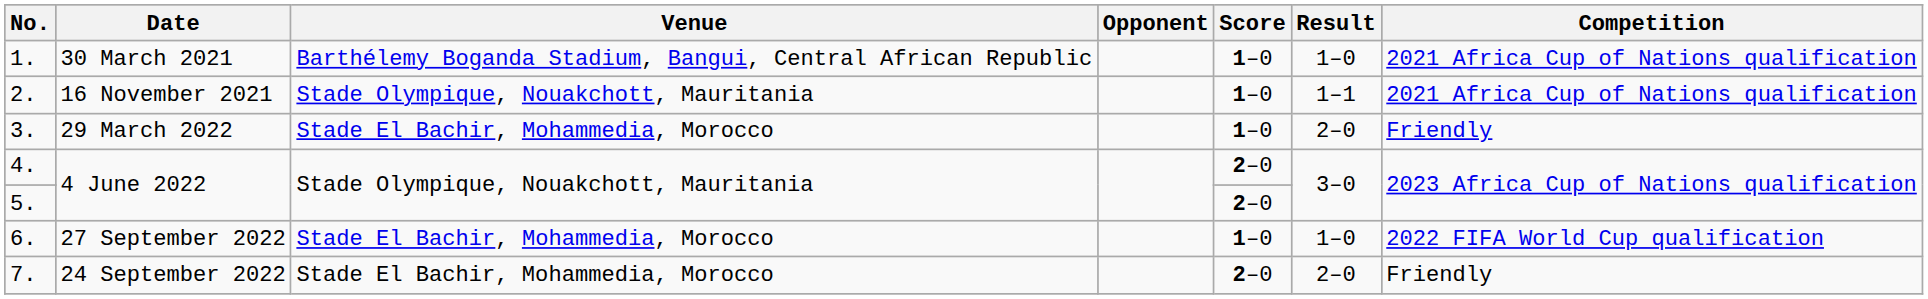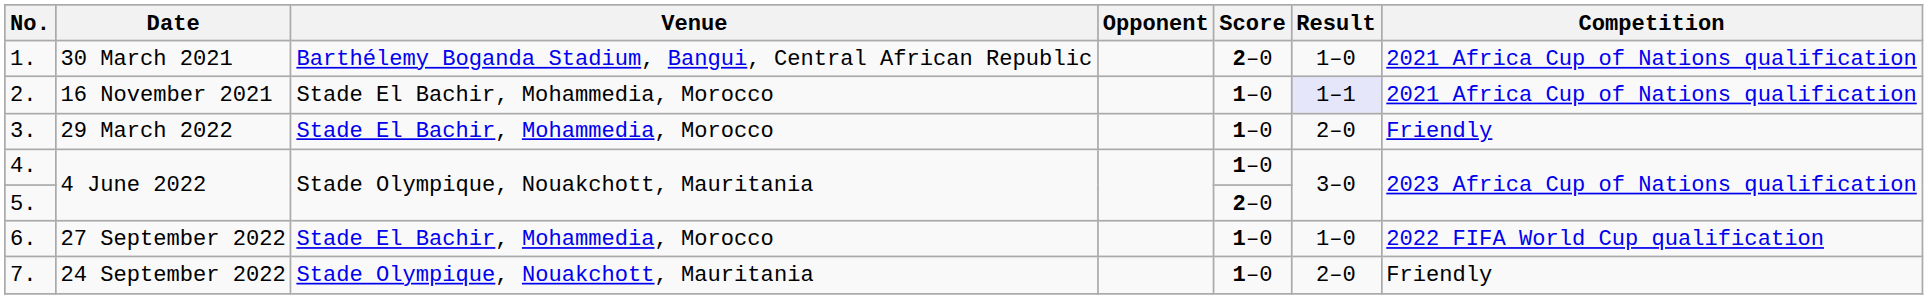1. | Score: 1–0 -> 2–0
2. | Venue: Stade Olympique, Nouakchott, Mauritania -> Stade El Bachir, Mohammedia, Morocco
2. | Result: no background -> lavender background
4. | Score: 2–0 -> 1–0
7. | Venue: Stade El Bachir, Mohammedia, Morocco -> Stade Olympique, Nouakchott, Mauritania
7. | Score: 2–0 -> 1–0
